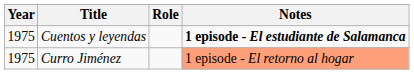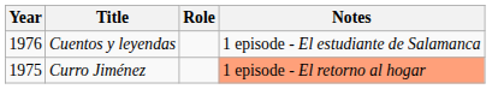Cuentos y leyendas | Year: 1975 -> 1976
Cuentos y leyendas | Notes: bold -> normal
